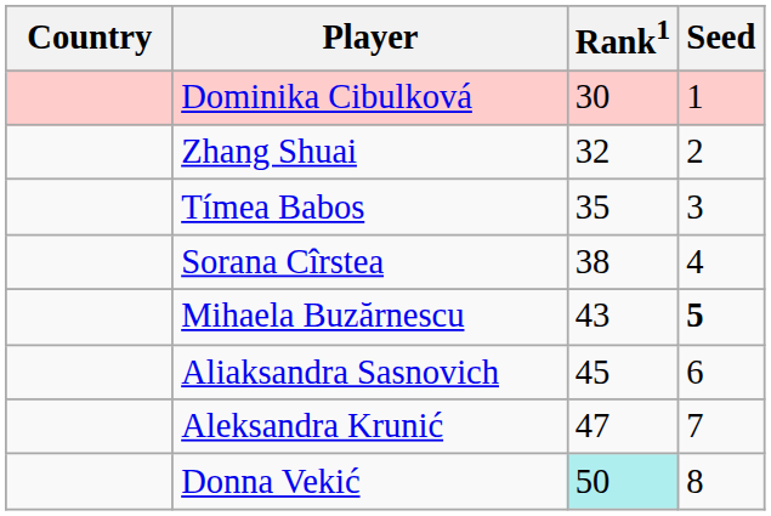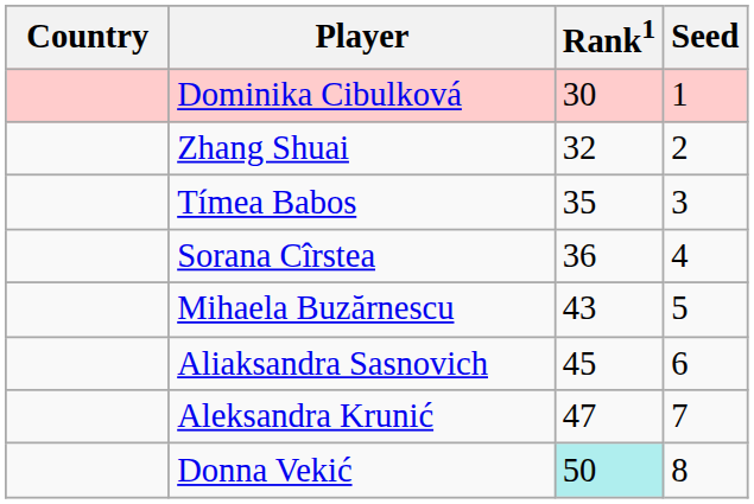Sorana Cîrstea | Rank1: 38 -> 36
Mihaela Buzărnescu | Seed: bold -> normal
